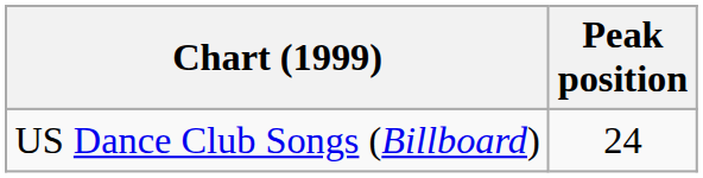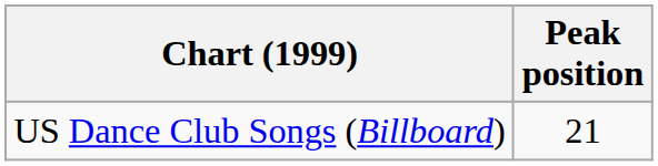US Dance Club Songs (Billboard) | Peak position: 24 -> 21
